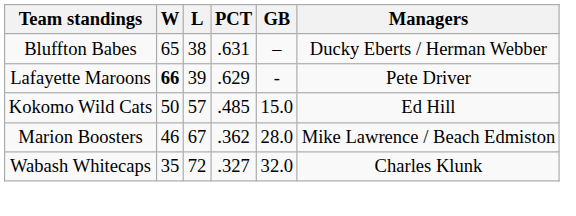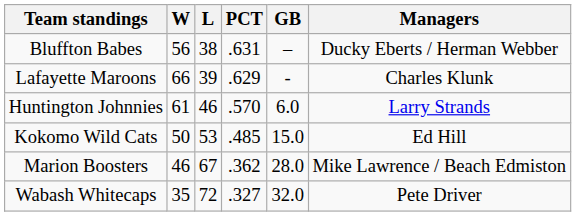Bluffton Babes | W: 65 -> 56
Lafayette Maroons | W: bold -> normal
Lafayette Maroons | Managers: Pete Driver -> Charles Klunk
+ row: Huntington Johnnies | 61 | 46 | .570 | 6.0 | Larry Strands
Kokomo Wild Cats | L: 57 -> 53
Wabash Whitecaps | Managers: Charles Klunk -> Pete Driver
